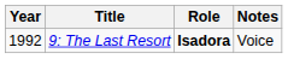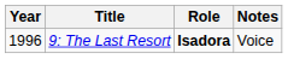9: The Last Resort | Year: 1992 -> 1996
